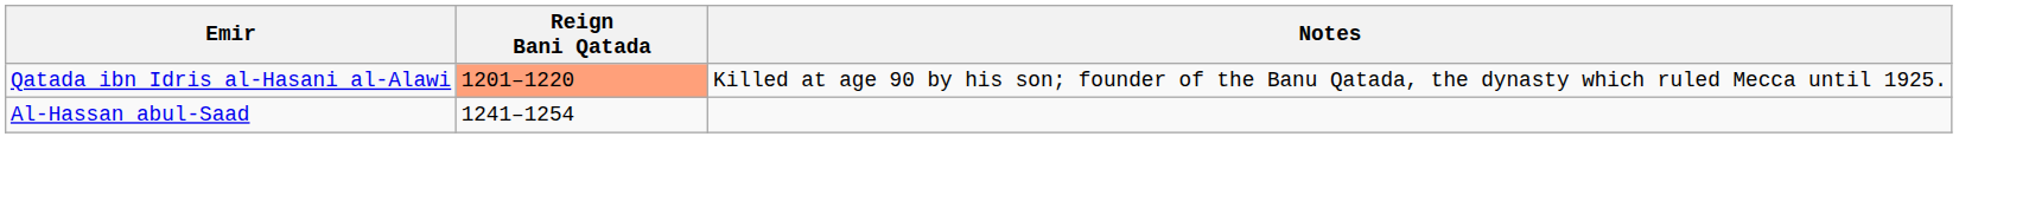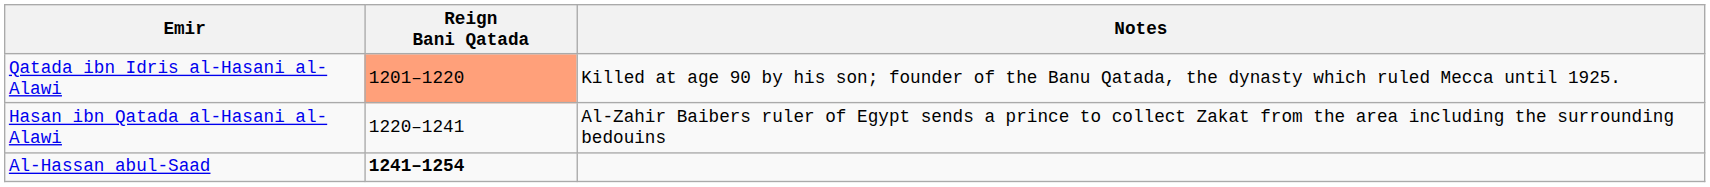+ row: Hasan ibn Qatada al-Hasani al-Alawi | 1220–1241 | Al-Zahir Baibers ruler of Egypt sends a prince to collect Zakat from the area including the surrounding bedouins
Al-Hassan abul-Saad | Reign Bani Qatada: normal -> bold
